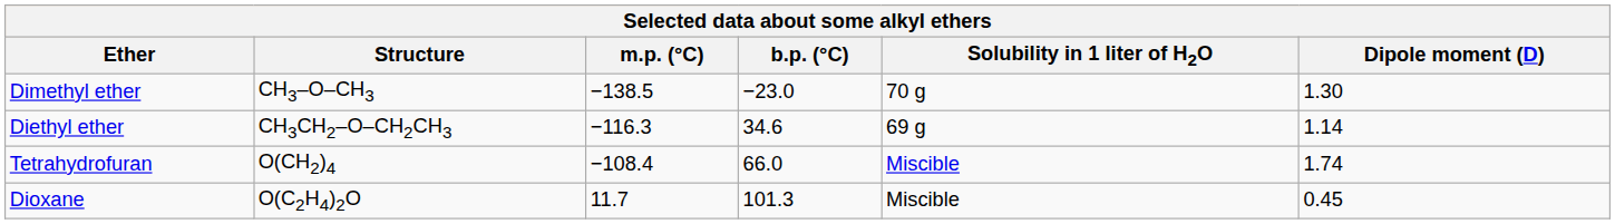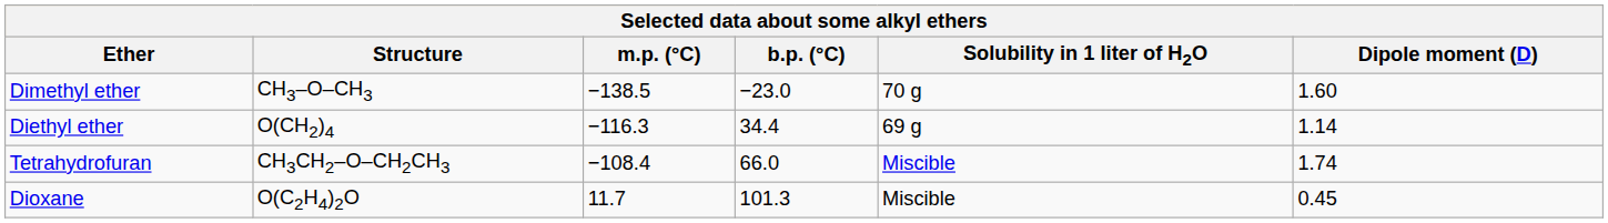Dimethyl ether | Dipole moment (D): 1.30 -> 1.60
Diethyl ether | Structure: CH3CH2–O–CH2CH3 -> O(CH2)4
Diethyl ether | b.p. (°C): 34.6 -> 34.4
Tetrahydrofuran | Structure: O(CH2)4 -> CH3CH2–O–CH2CH3
